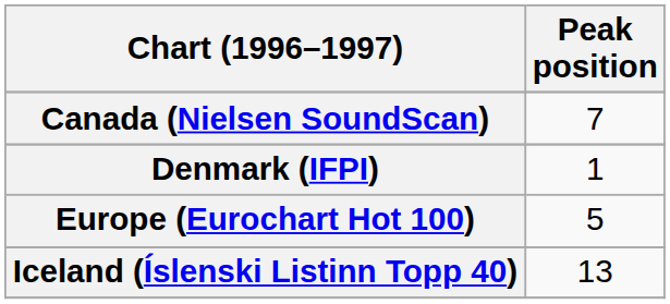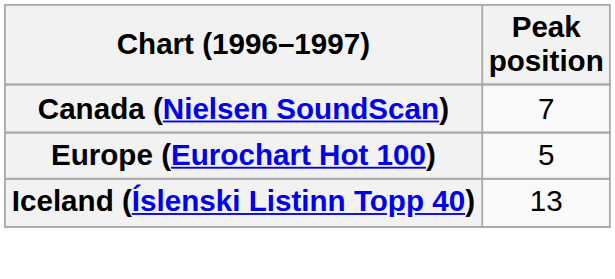- row: Denmark (IFPI) | 1
